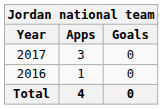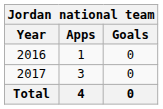rows swapped: 2016 <-> 2017
